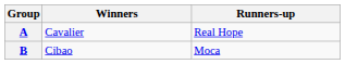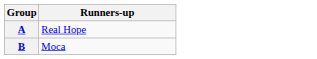- column: Winners | Cavalier | Cibao
